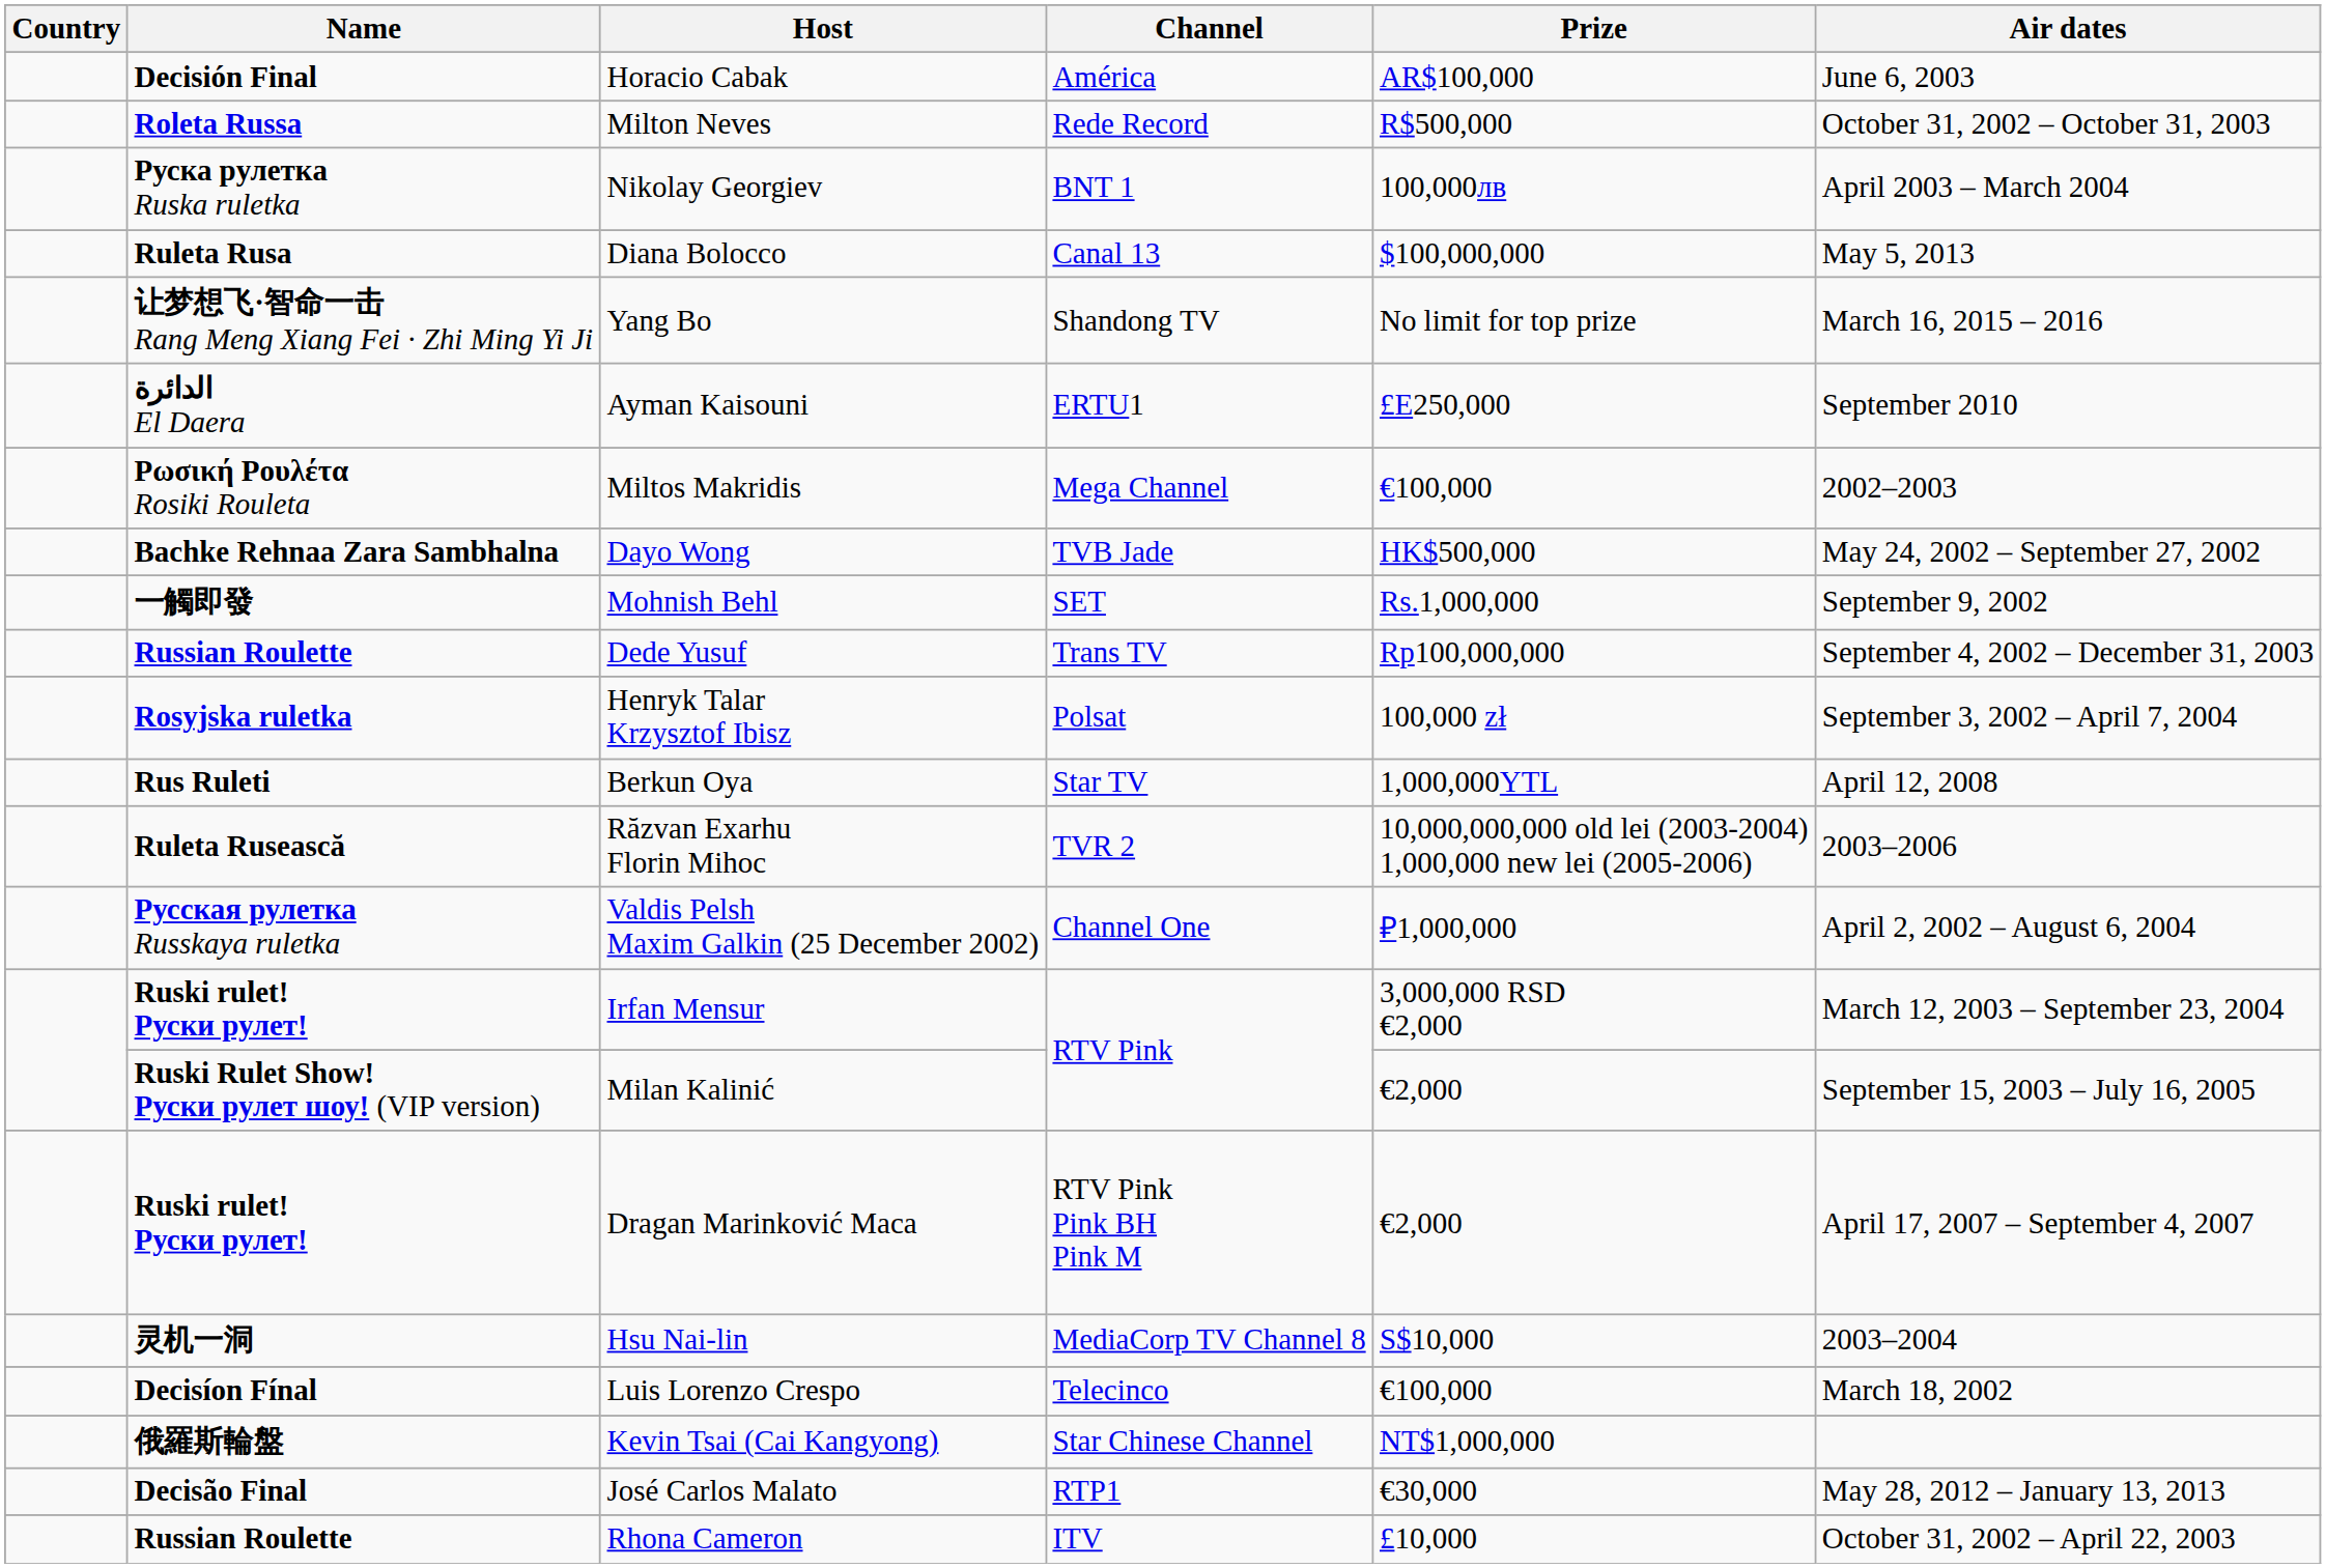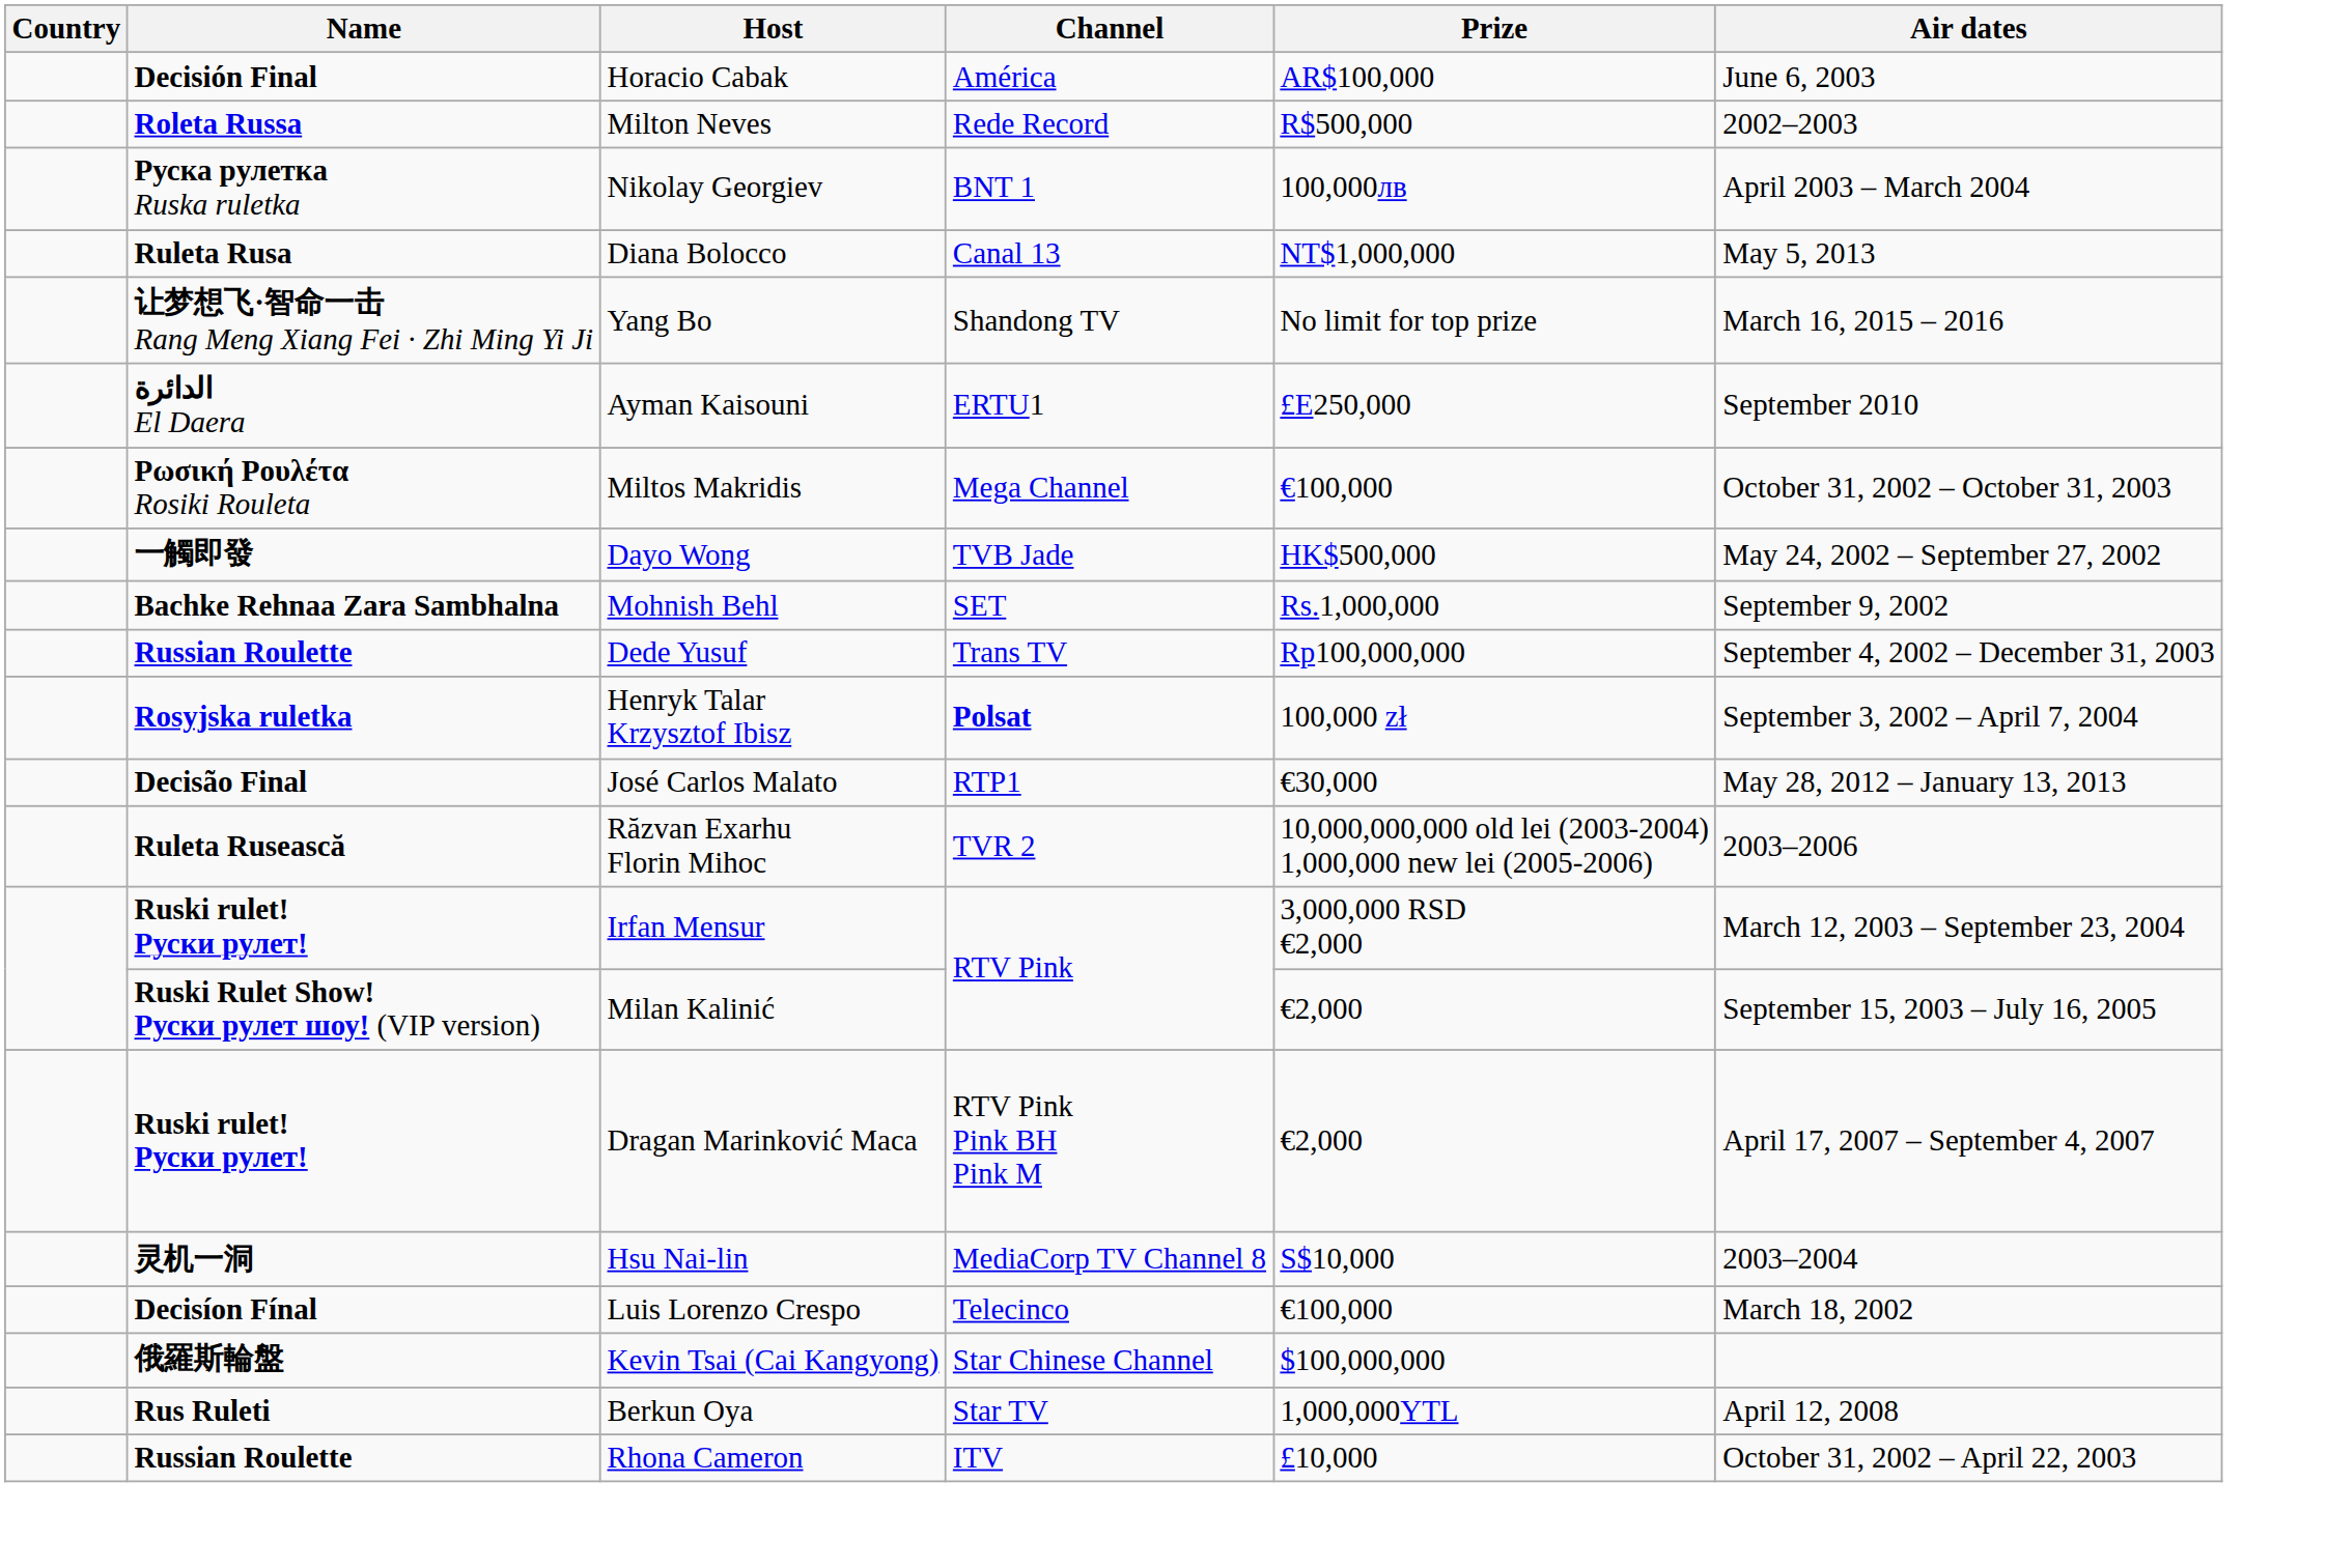Milton Neves | Air dates: October 31, 2002 – October 31, 2003 -> 2002–2003
Diana Bolocco | Prize: $100,000,000 -> NT$1,000,000
Miltos Makridis | Air dates: 2002–2003 -> October 31, 2002 – October 31, 2003
Dayo Wong | Name: Bachke Rehnaa Zara Sambhalna -> 一觸即發
Mohnish Behl | Name: 一觸即發 -> Bachke Rehnaa Zara Sambhalna
Henryk Talar Krzysztof Ibisz | Channel: normal -> bold
rows swapped: José Carlos Malato <-> Berkun Oya
- row: Русская рулетка Russkaya ruletka | Valdis Pelsh Maxim Galkin (25 December 2002) | Channel One | ₽1,000,000 | April 2, 2002 – August 6, 2004
Kevin Tsai (Cai Kangyong) | Prize: NT$1,000,000 -> $100,000,000
